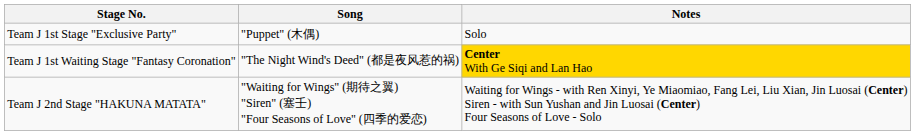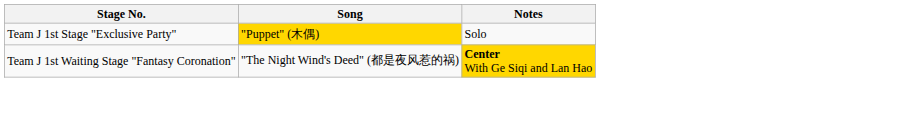Team J 1st Stage "Exclusive Party" | Song: no background -> gold background
- row: Team J 2nd Stage "HAKUNA MATATA" | "Waiting for Wings" (期待之翼) "Siren" (塞壬) "Four Seasons of Love" (四季的爱恋) | Waiting for Wings - with Ren Xinyi, Ye Miaomiao, Fang Lei, Liu Xian, Jin Luosai (Center) Siren - with Sun Yushan and Jin Luosai (Center) Four Seasons of Love - Solo
